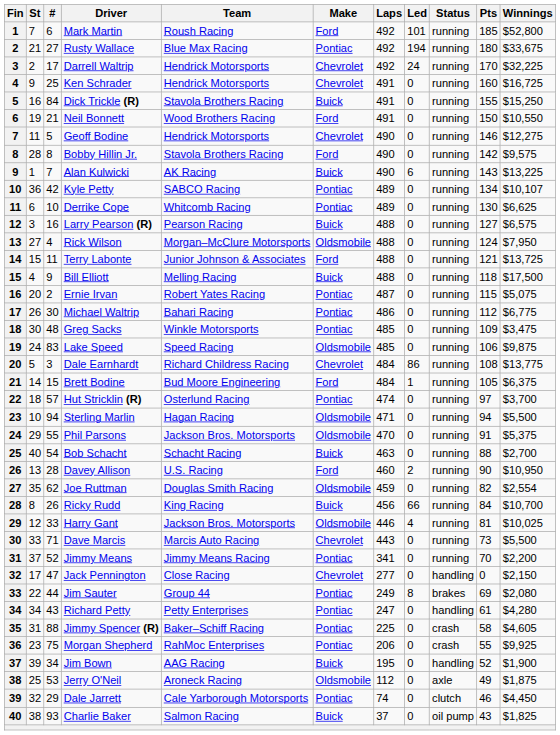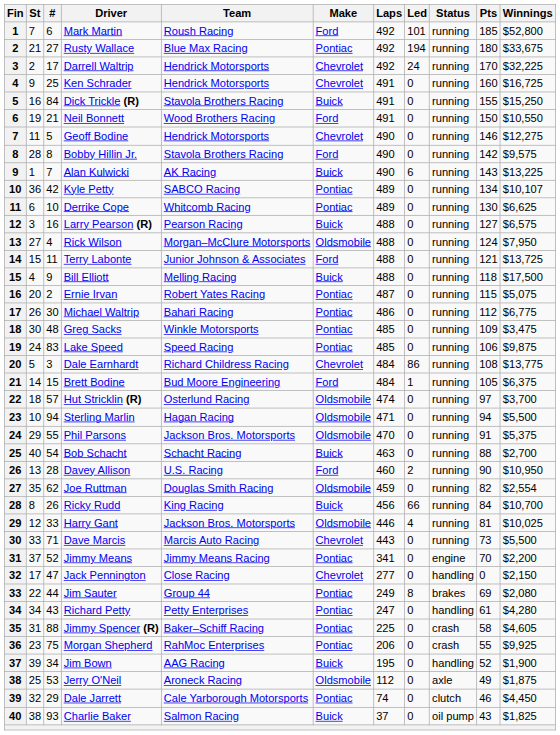Lake Speed | Make: Oldsmobile -> Pontiac
Hut Stricklin (R) | Make: Pontiac -> Oldsmobile
Jimmy Means | Status: running -> engine
